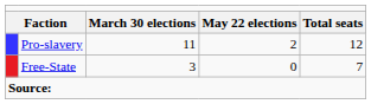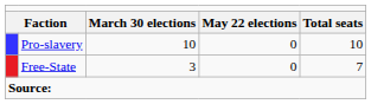Pro-slavery | column 3: 11 -> 10
Pro-slavery | column 4: 2 -> 0
Pro-slavery | column 5: 12 -> 10
